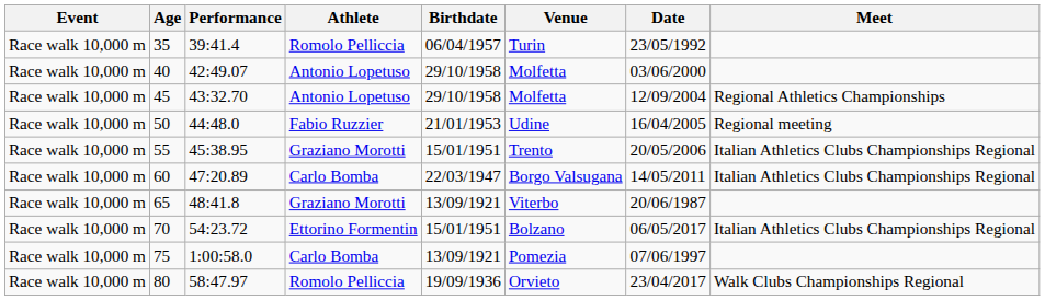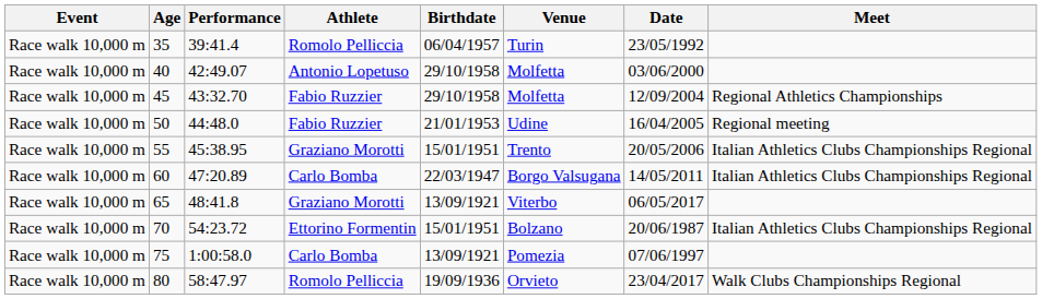45 | Athlete: Antonio Lopetuso -> Fabio Ruzzier
65 | Date: 20/06/1987 -> 06/05/2017
70 | Date: 06/05/2017 -> 20/06/1987
